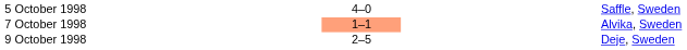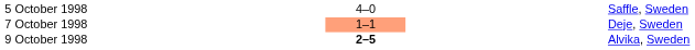7 October 1998 | column 5: Alvika, Sweden -> Deje, Sweden
9 October 1998 | column 3: normal -> bold
9 October 1998 | column 5: Deje, Sweden -> Alvika, Sweden
